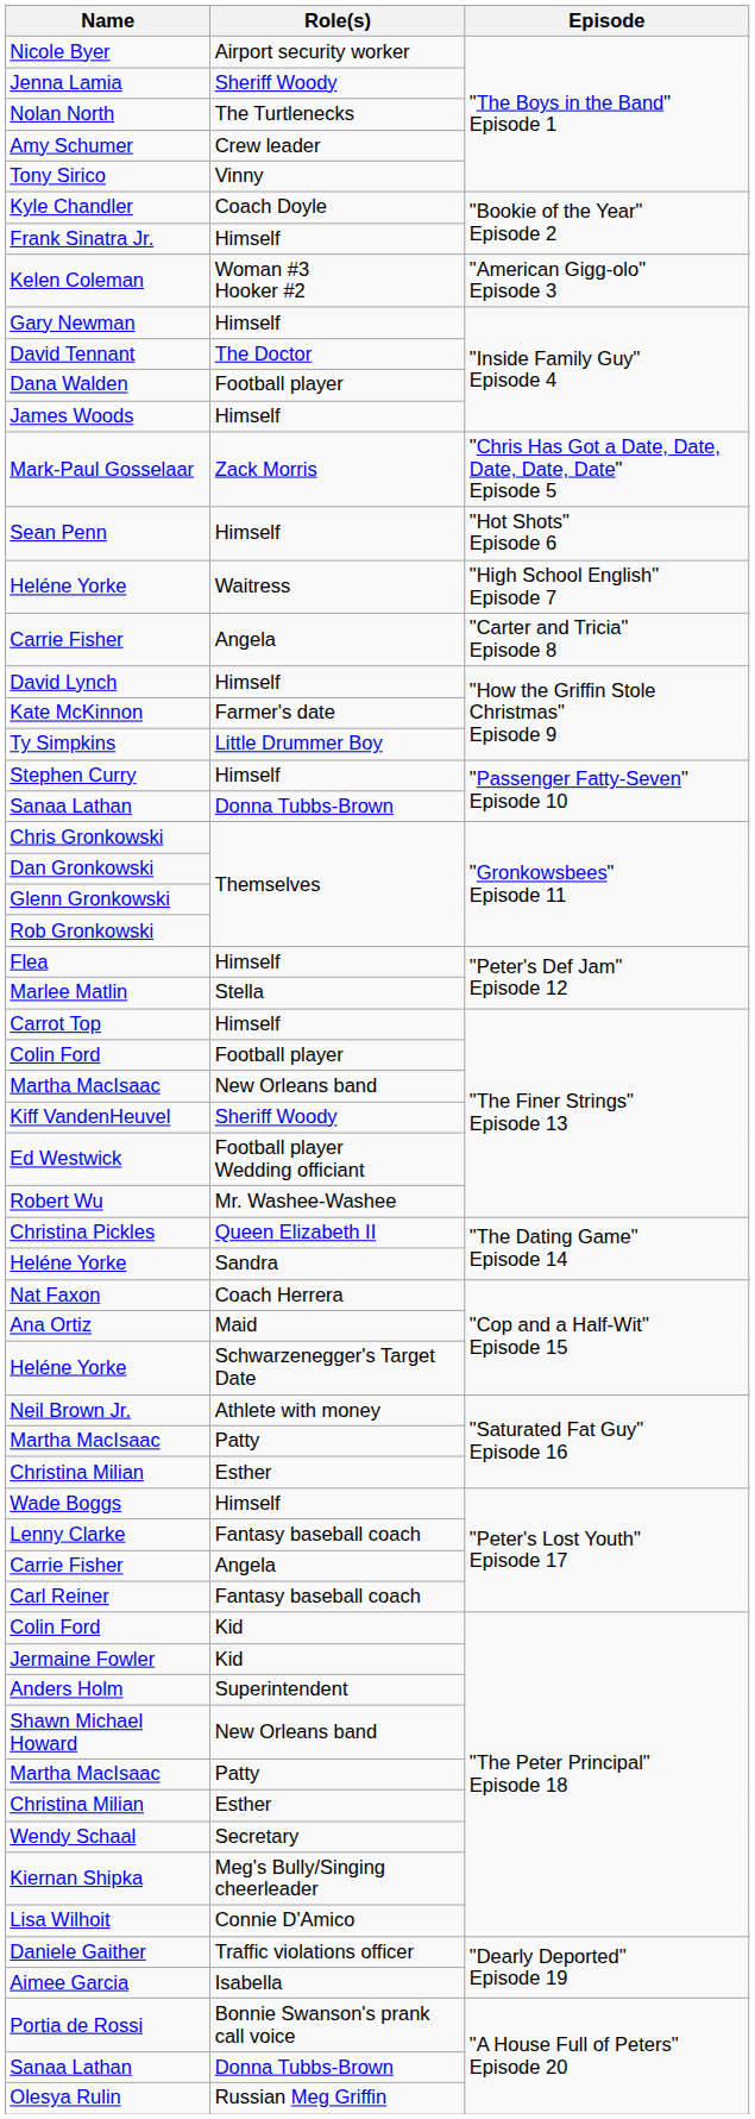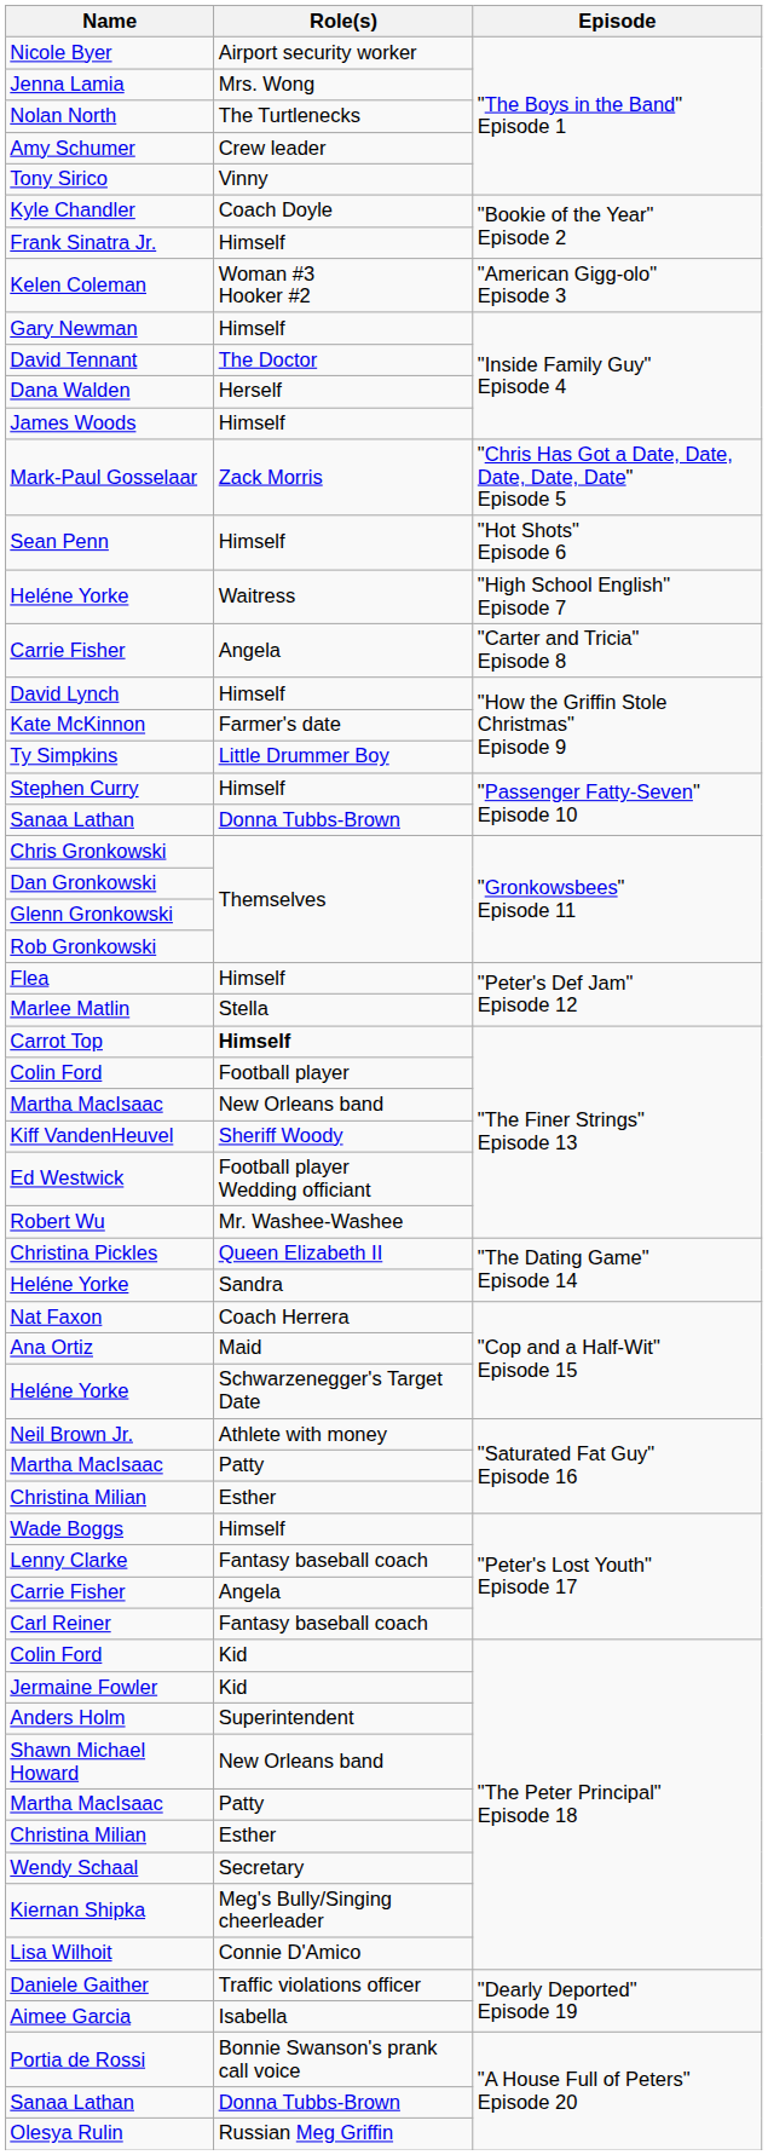Jenna Lamia | Role(s): Sheriff Woody -> Mrs. Wong
Dana Walden | Role(s): Football player -> Herself
Carrot Top | Role(s): normal -> bold
